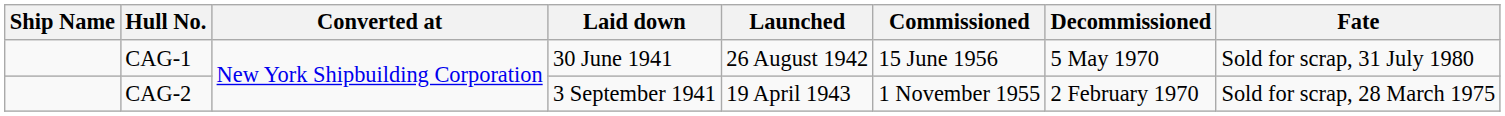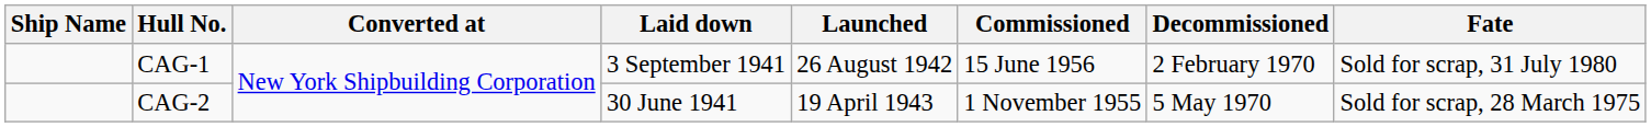CAG-1 | Laid down: 30 June 1941 -> 3 September 1941
CAG-1 | Decommissioned: 5 May 1970 -> 2 February 1970
CAG-2 | Laid down: 3 September 1941 -> 30 June 1941
CAG-2 | Decommissioned: 2 February 1970 -> 5 May 1970
